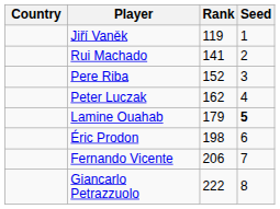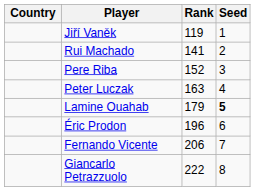Peter Luczak | Rank: 162 -> 163
Éric Prodon | Rank: 198 -> 196
